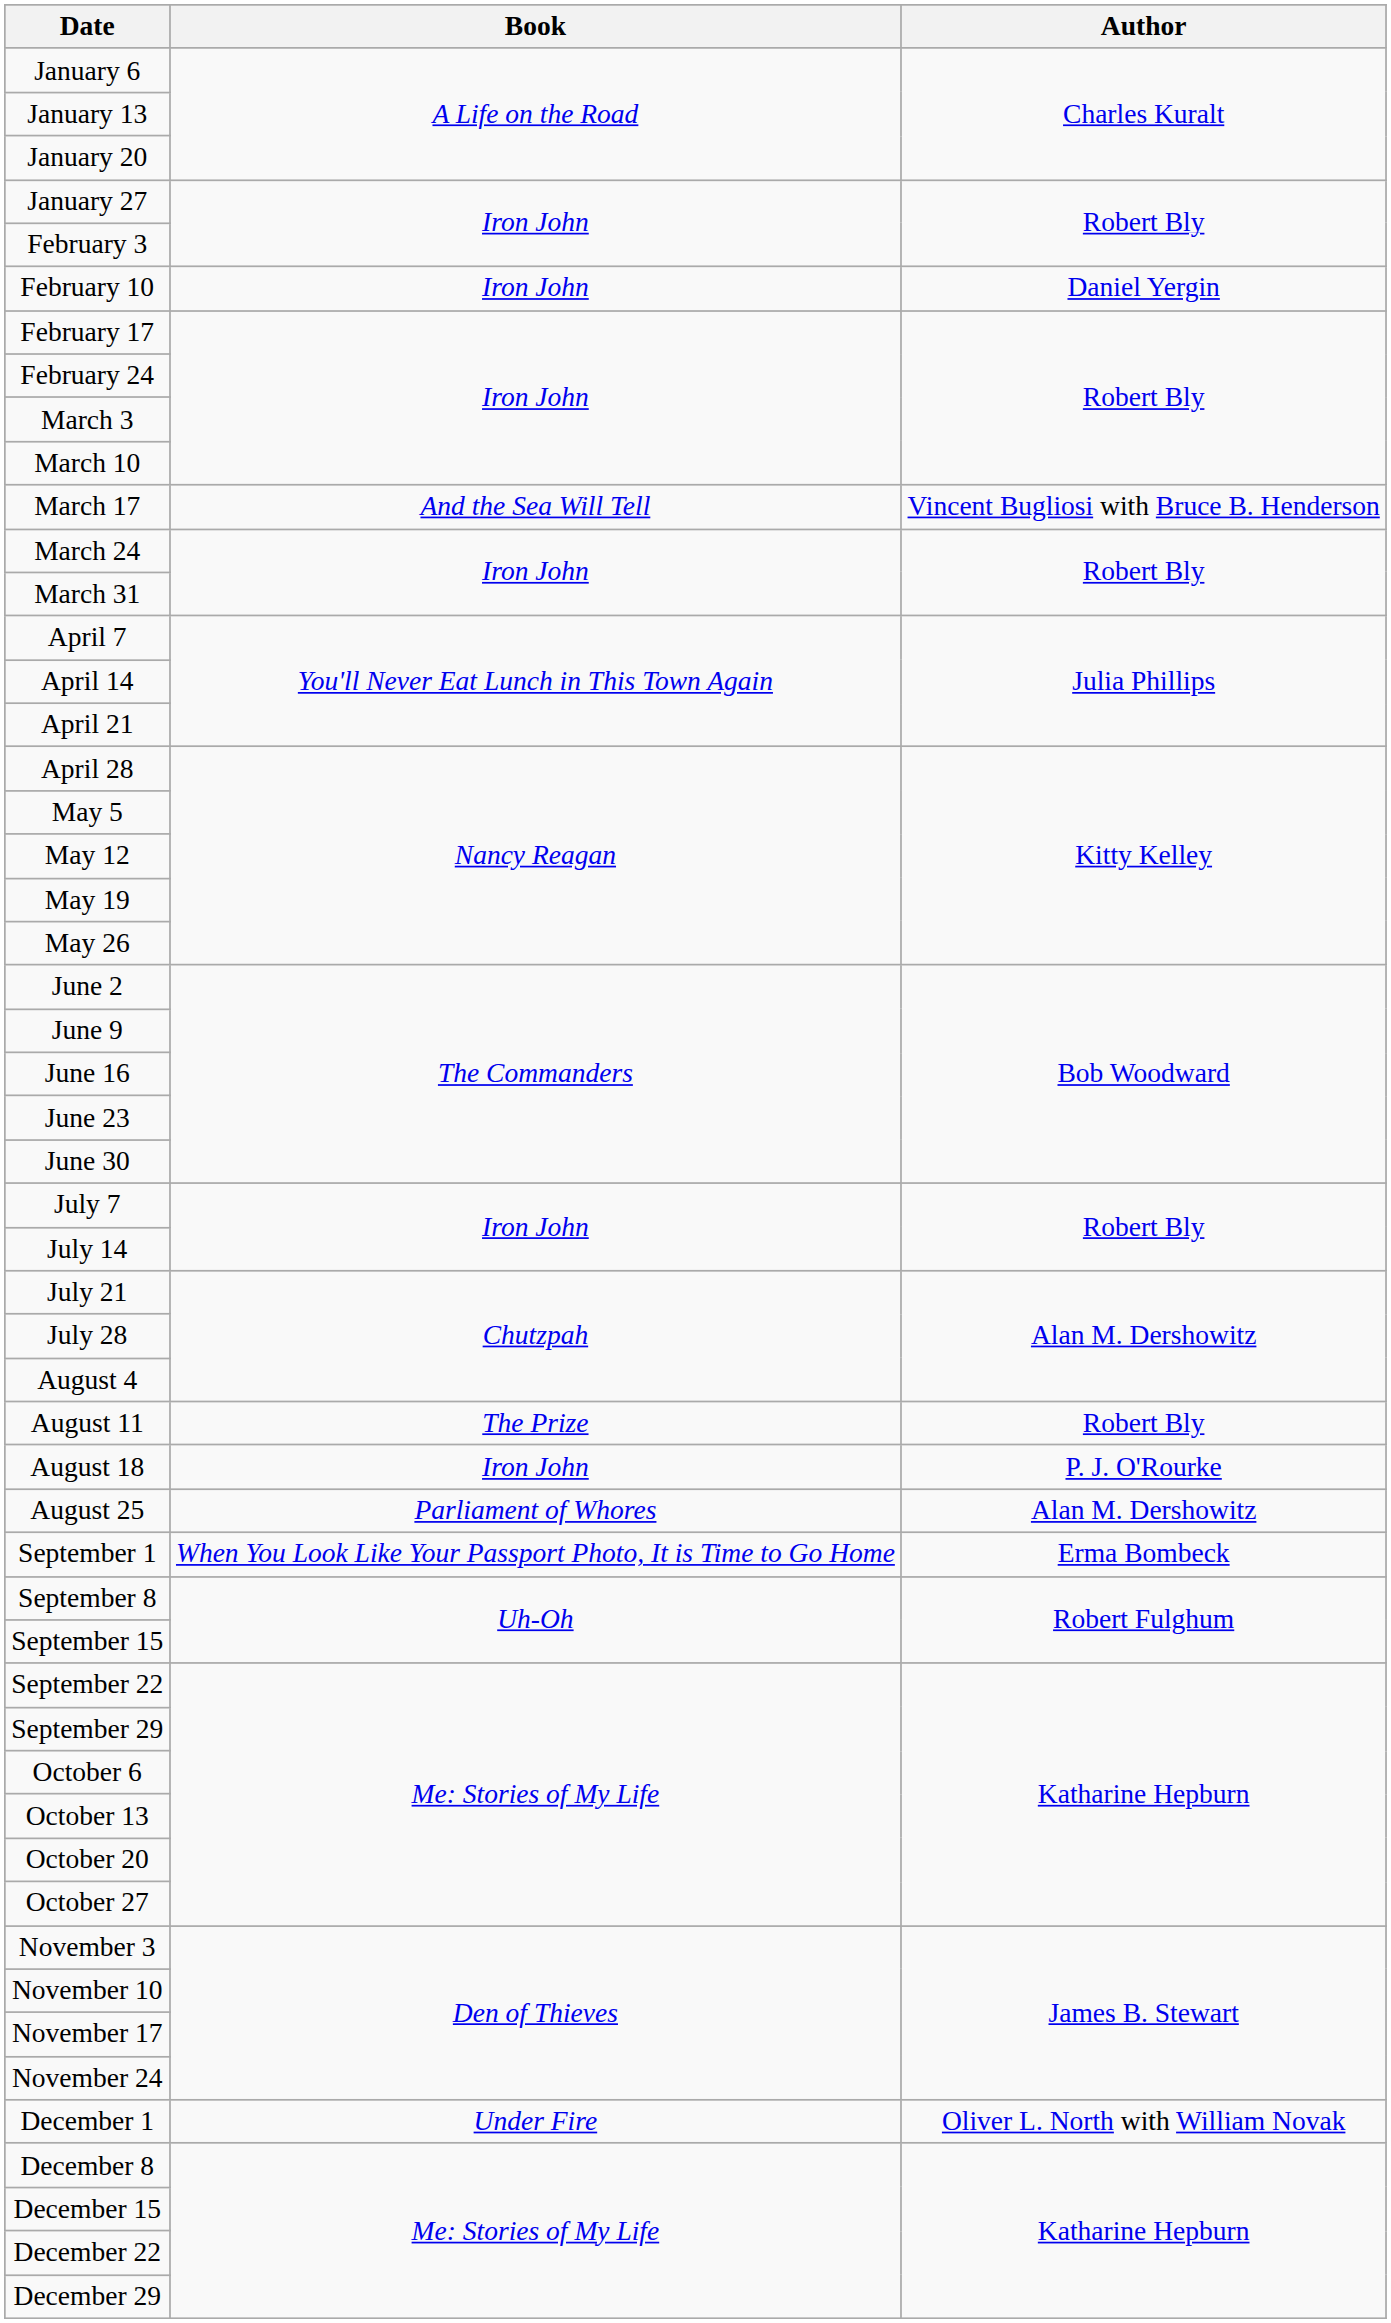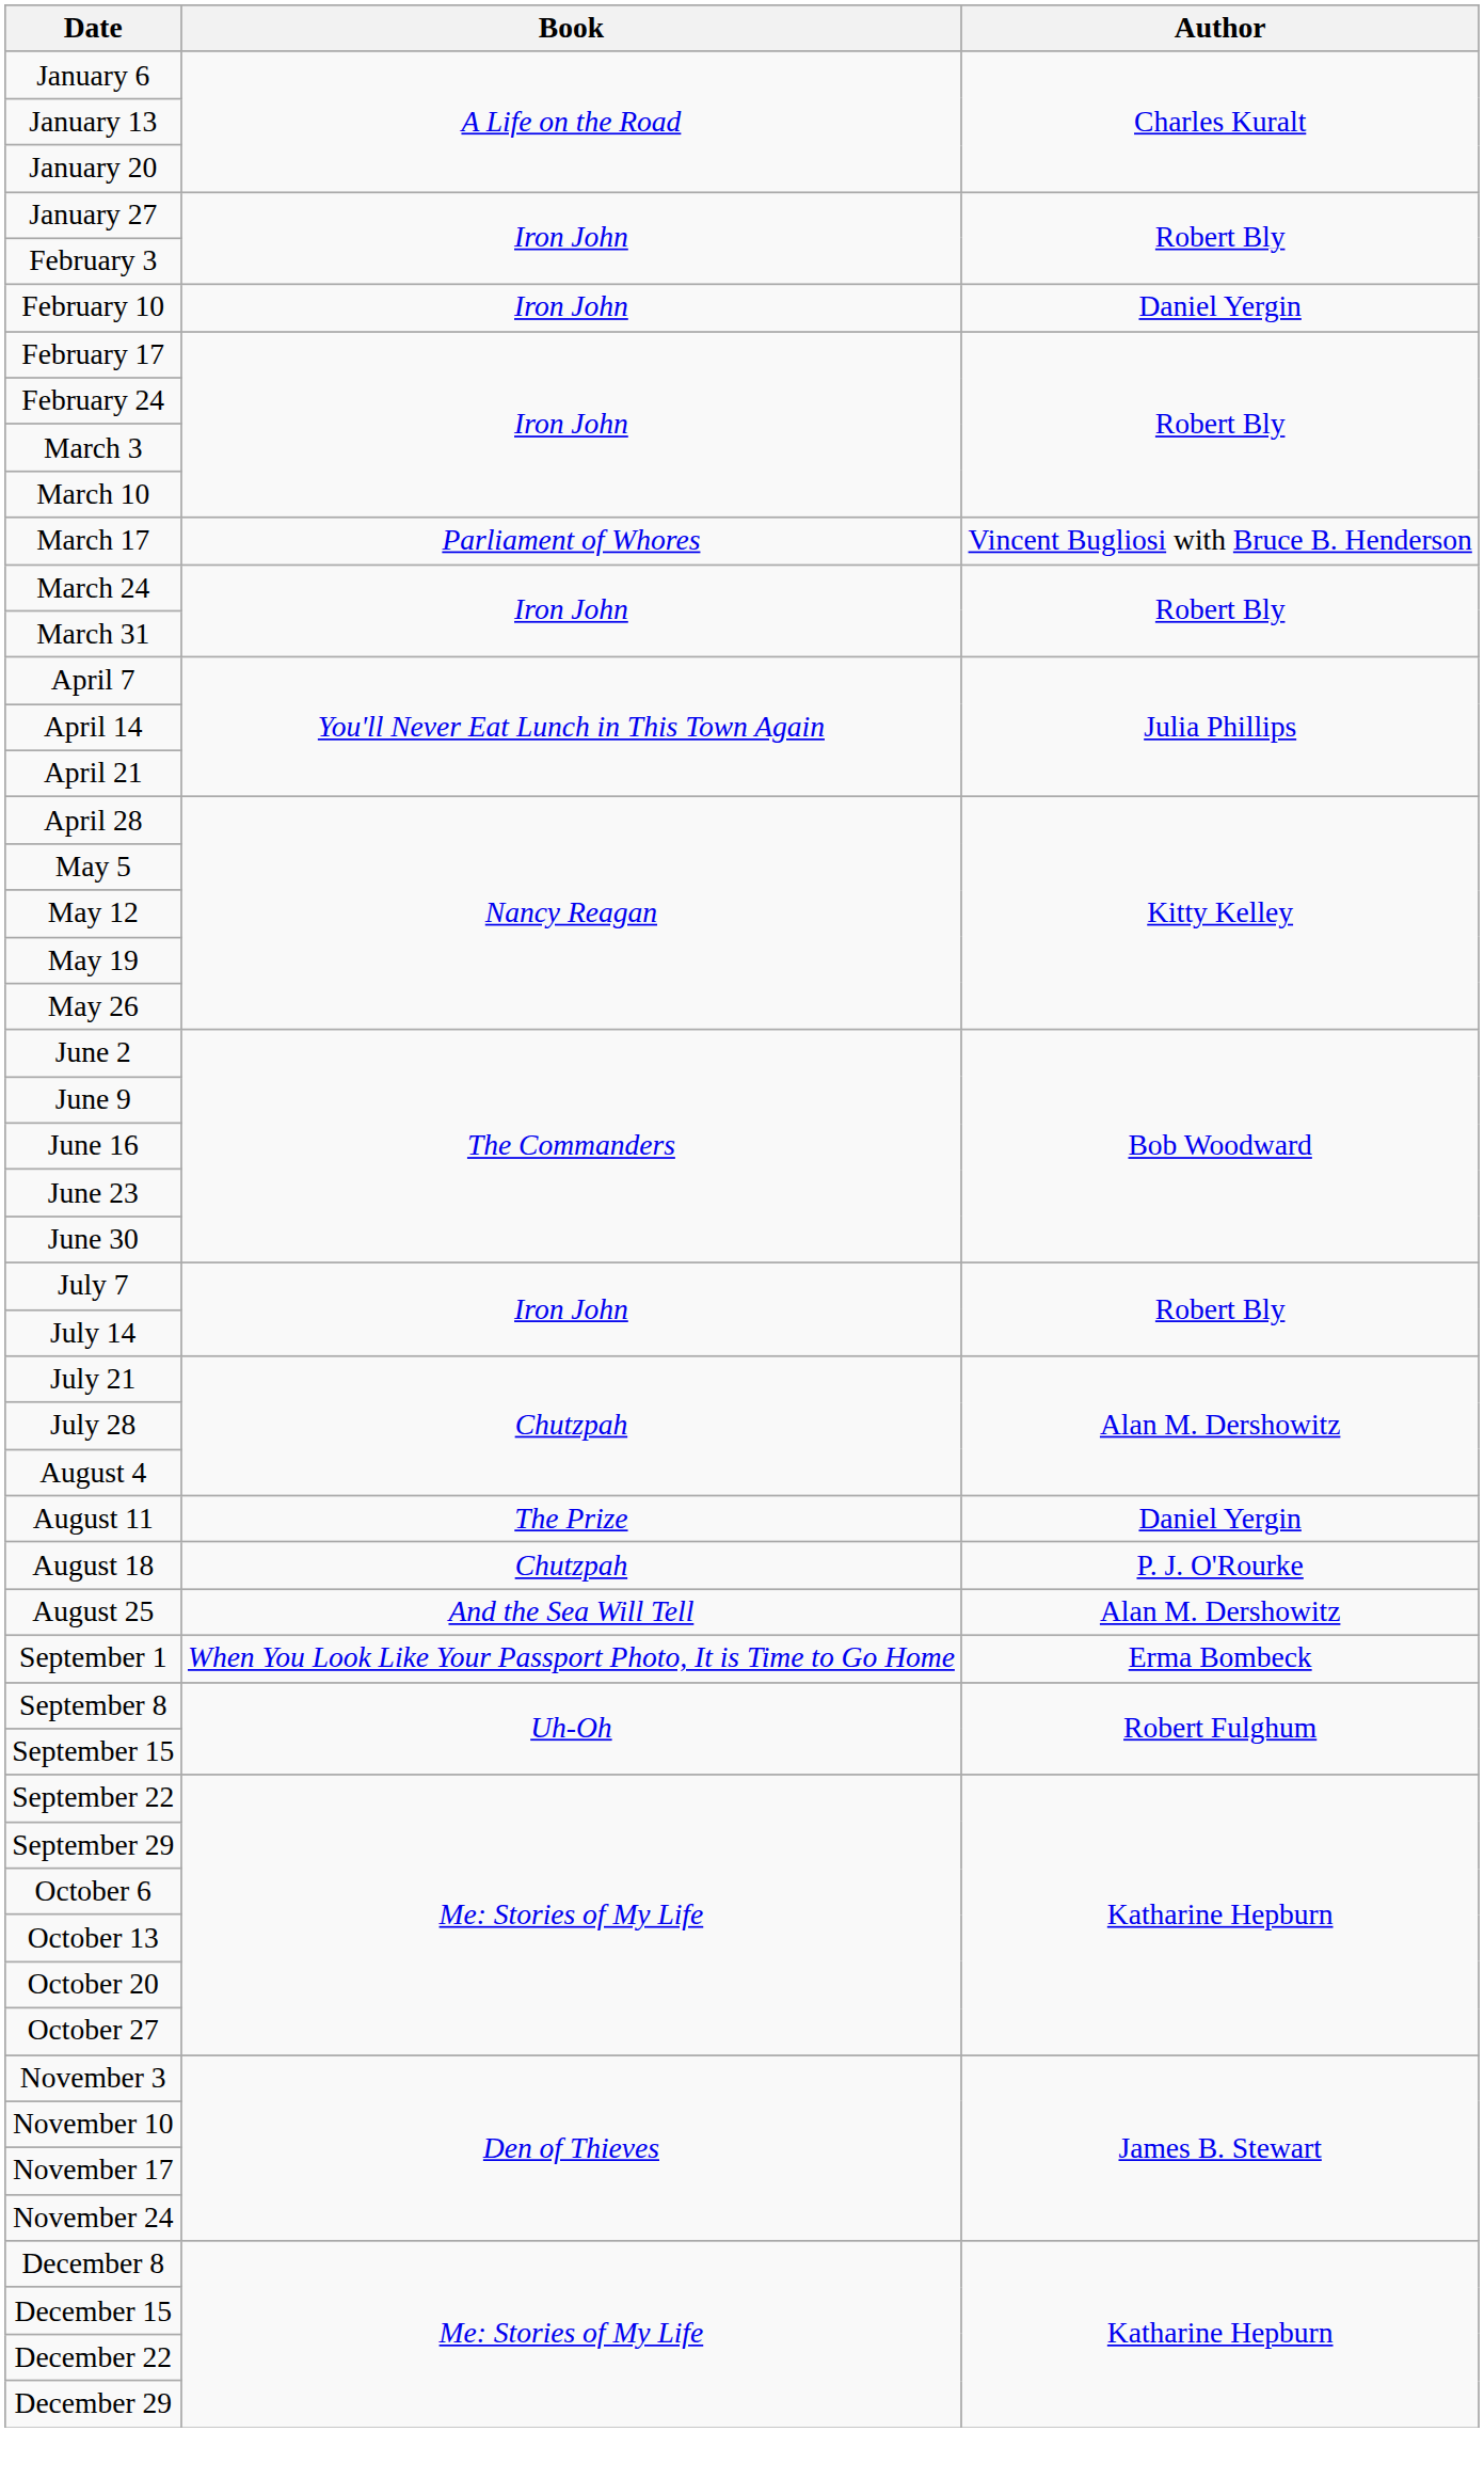March 17 | Book: And the Sea Will Tell -> Parliament of Whores
August 11 | Author: Robert Bly -> Daniel Yergin
August 18 | Book: Iron John -> Chutzpah
August 25 | Book: Parliament of Whores -> And the Sea Will Tell
- row: December 1 | Under Fire | Oliver L. North with William Novak
